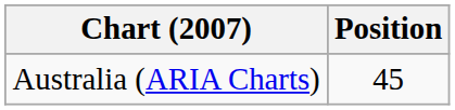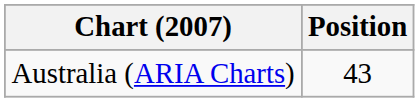Australia (ARIA Charts) | Position: 45 -> 43
